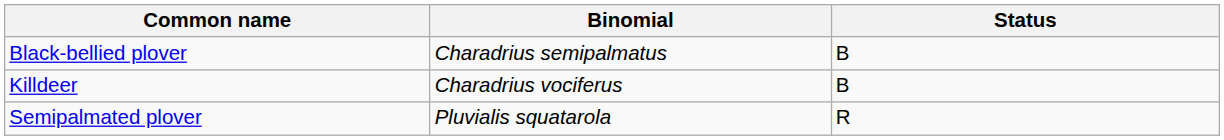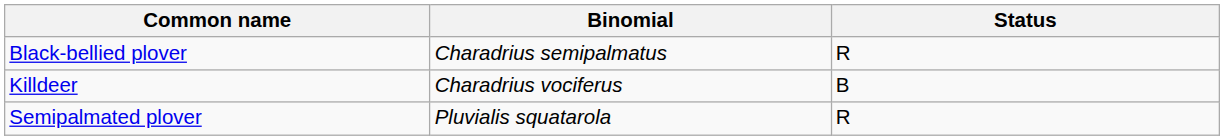Black-bellied plover | Status: B -> R
